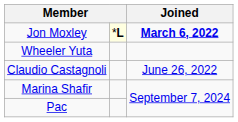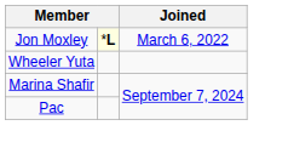Jon Moxley | Joined: bold -> normal
- row: Claudio Castagnoli | June 26, 2022
